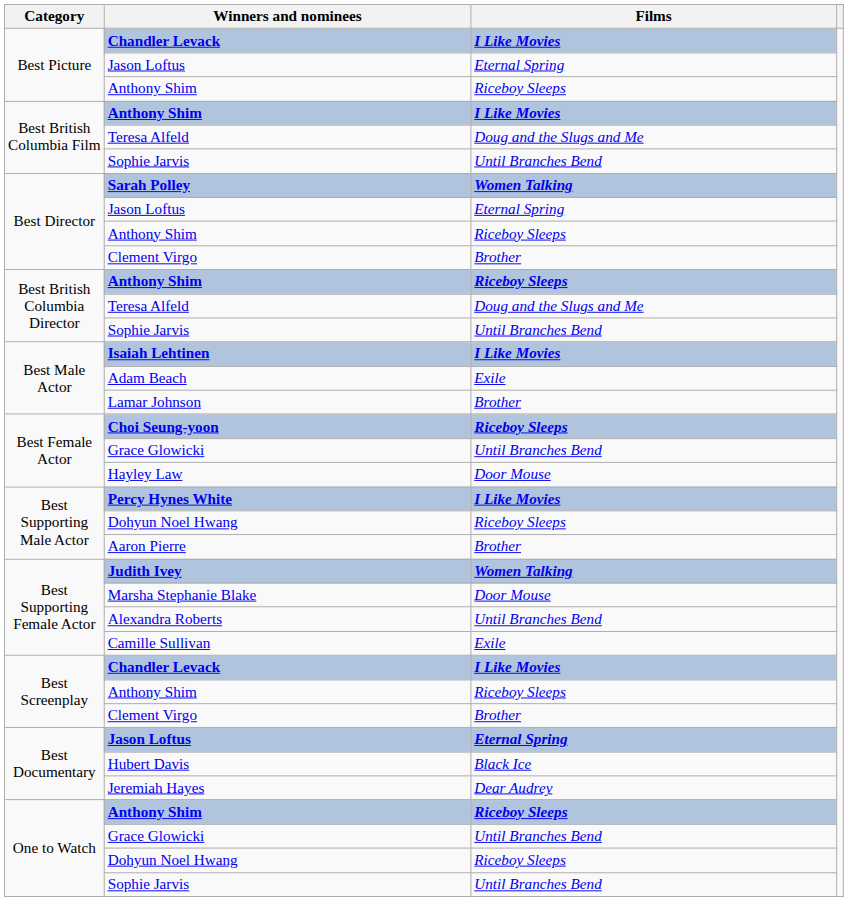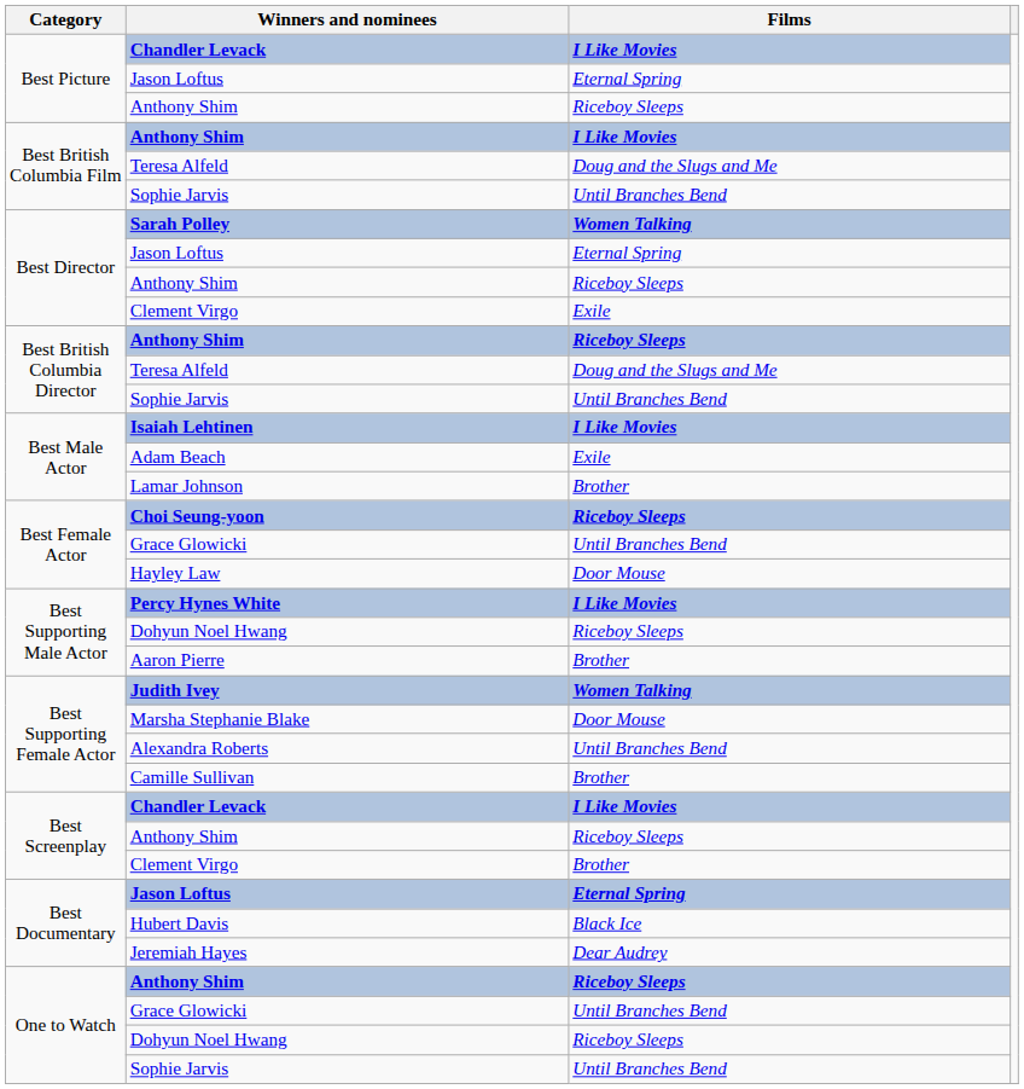Best Director / Clement Virgo | Films: Brother -> Exile
Camille Sullivan | Films: Exile -> Brother
